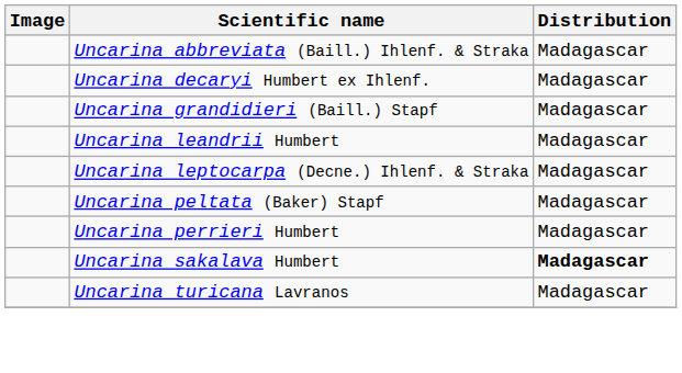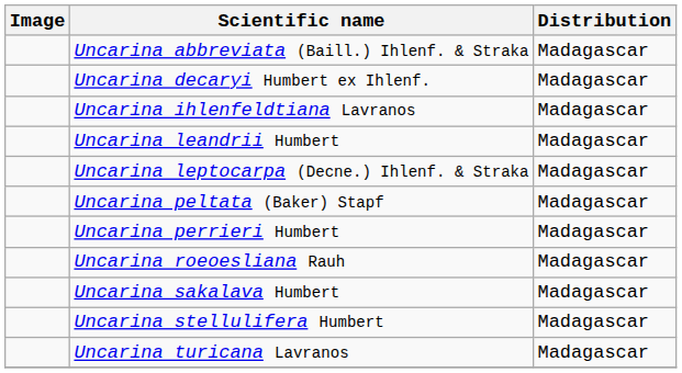- row: Uncarina grandidieri (Baill.) Stapf | Madagascar
+ row: Uncarina ihlenfeldtiana Lavranos | Madagascar
+ row: Uncarina roeoesliana Rauh | Madagascar
Uncarina sakalava Humbert | Distribution: bold -> normal
+ row: Uncarina stellulifera Humbert | Madagascar
